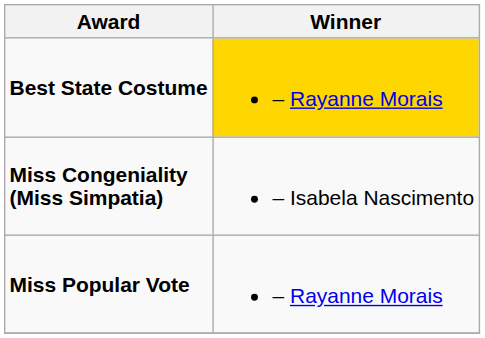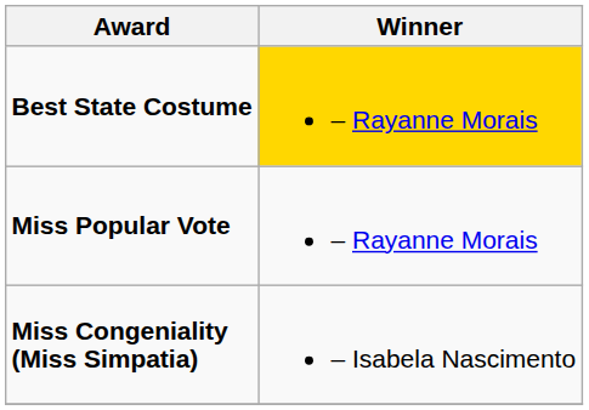rows swapped: Miss Congeniality (Miss Simpatia) <-> Miss Popular Vote
